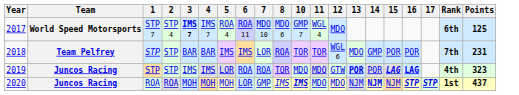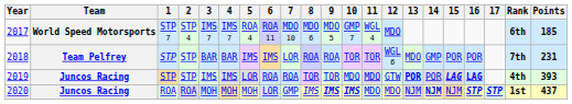+ column: 9 | MDO 5 | ROA | TOR | IMS
2017 | 3: bold -> normal
2017 | Points: 125 -> 185
2019 | Points: 323 -> 393
